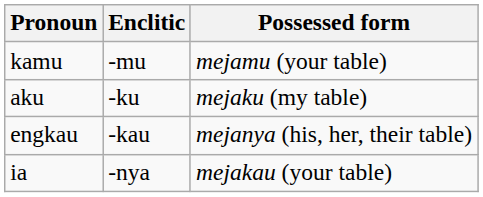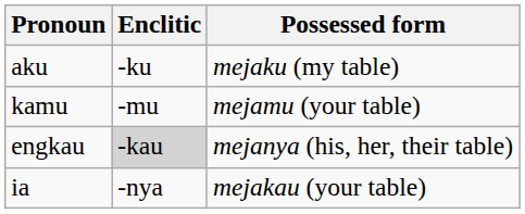rows swapped: aku <-> kamu
engkau | Enclitic: no background -> lightgrey background
